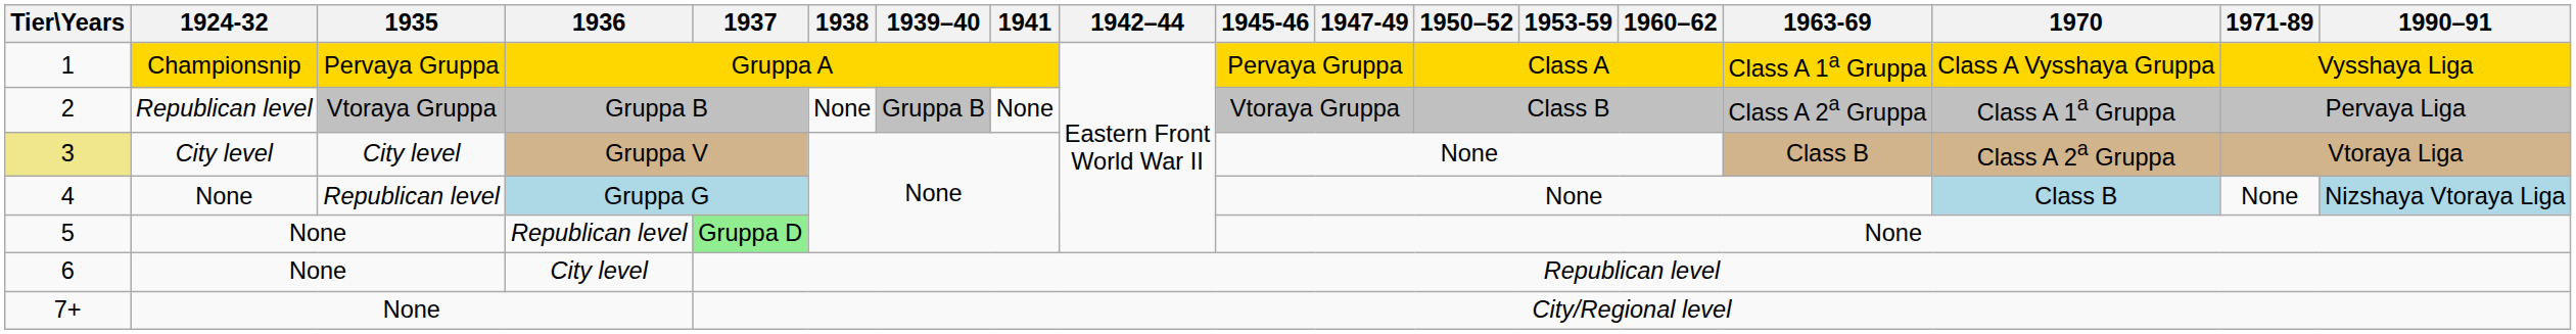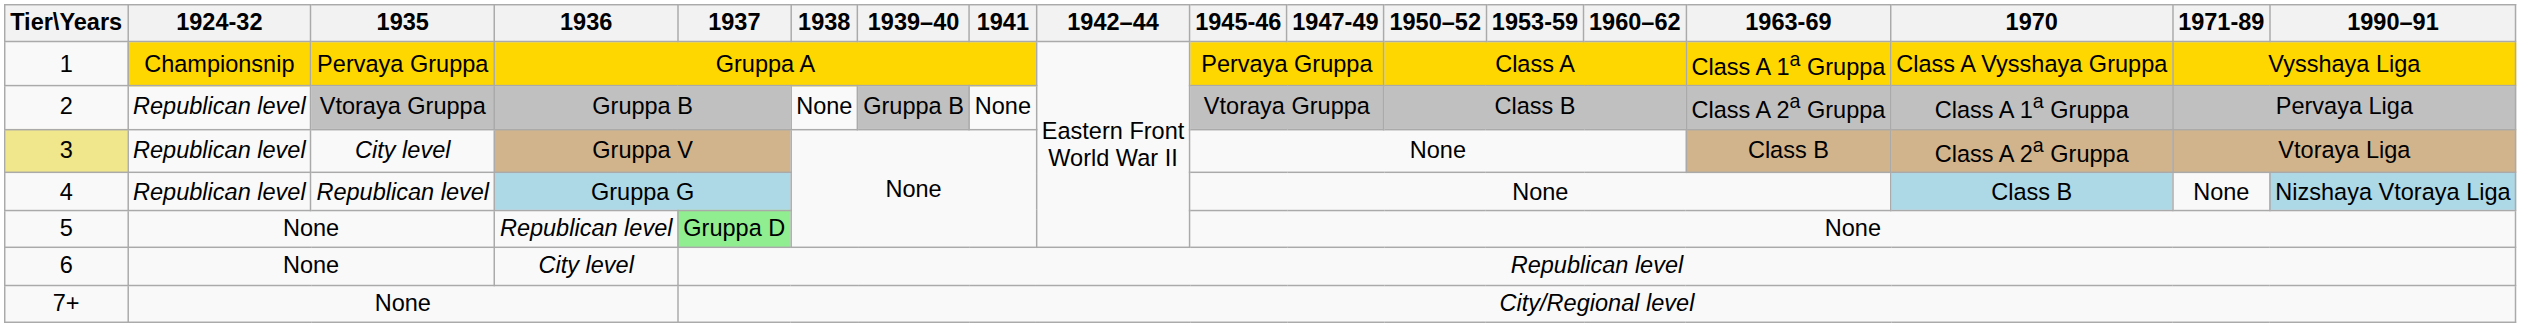Gruppa V | 1924-32: City level -> Republican level
Gruppa G | 1924-32: None -> Republican level
